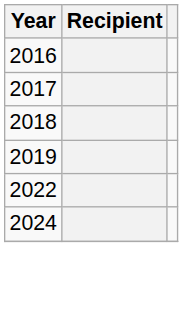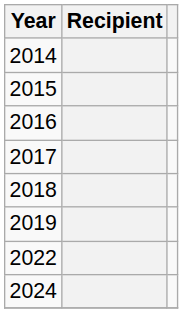+ row: 2014
+ row: 2015
